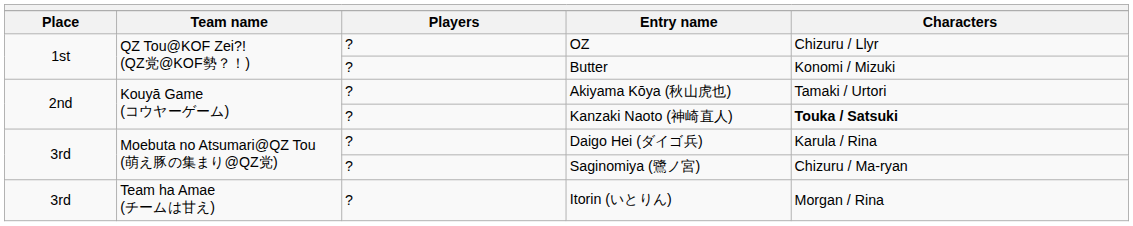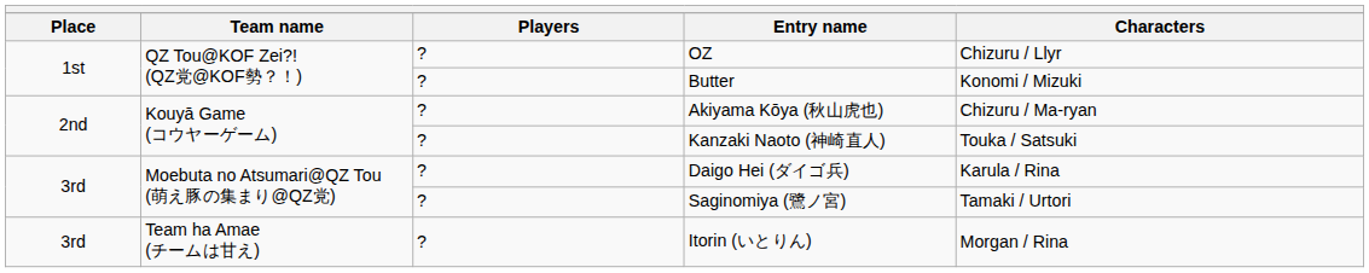Akiyama Kōya (秋山虎也) | Characters: Tamaki / Urtori -> Chizuru / Ma-ryan
Kanzaki Naoto (神崎直人) | Characters: bold -> normal
Saginomiya (鷺ノ宮) | Characters: Chizuru / Ma-ryan -> Tamaki / Urtori
